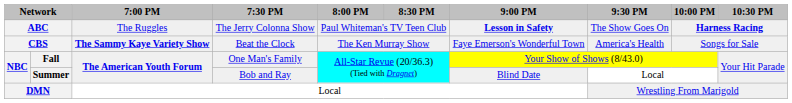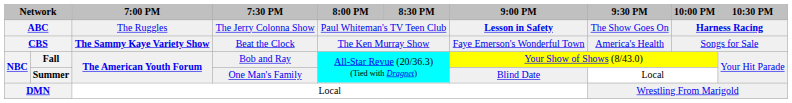Fall | 7:30 PM: One Man's Family -> Bob and Ray
Summer | 7:30 PM: Bob and Ray -> One Man's Family
